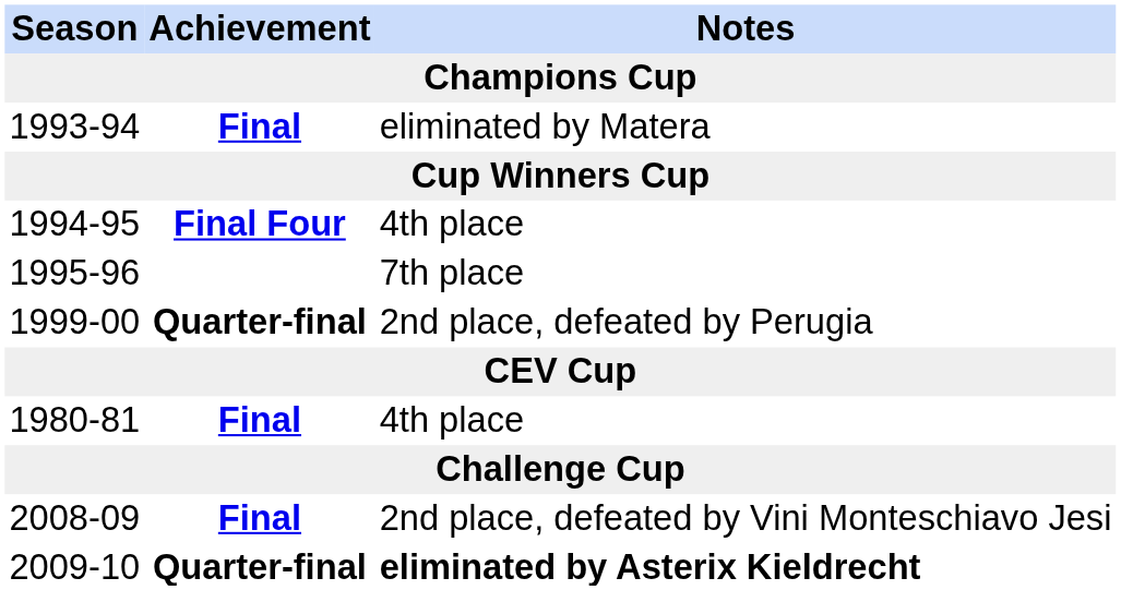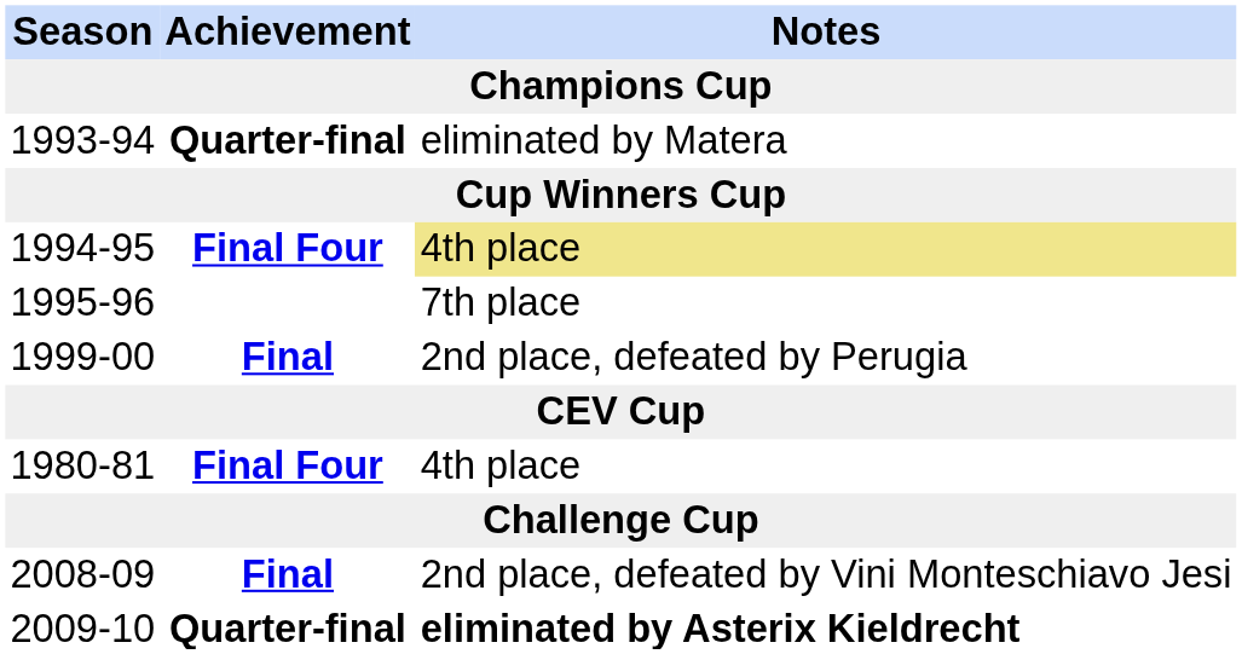1993-94 | Achievement: Final -> Quarter-final
1994-95 | Notes: no background -> khaki background
1999-00 | Achievement: Quarter-final -> Final
1980-81 | Achievement: Final -> Final Four
